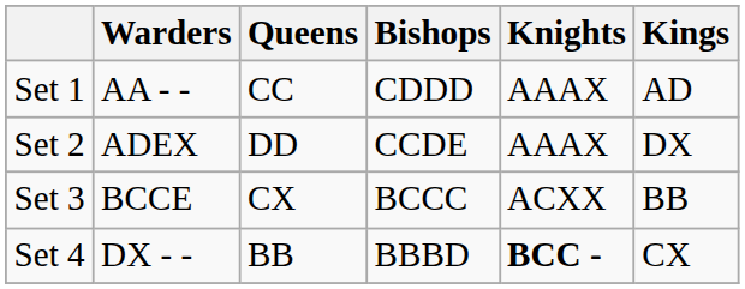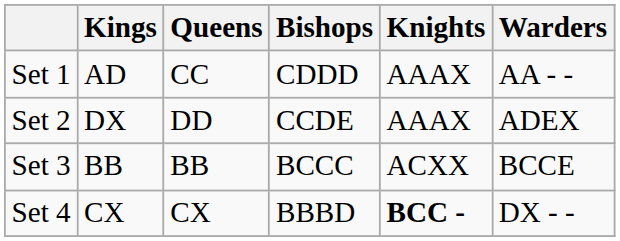columns swapped: Kings <-> Warders
Set 3 | Queens: CX -> BB
Set 4 | Queens: BB -> CX
